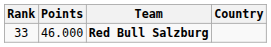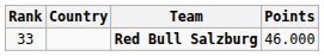columns swapped: Country <-> Points
